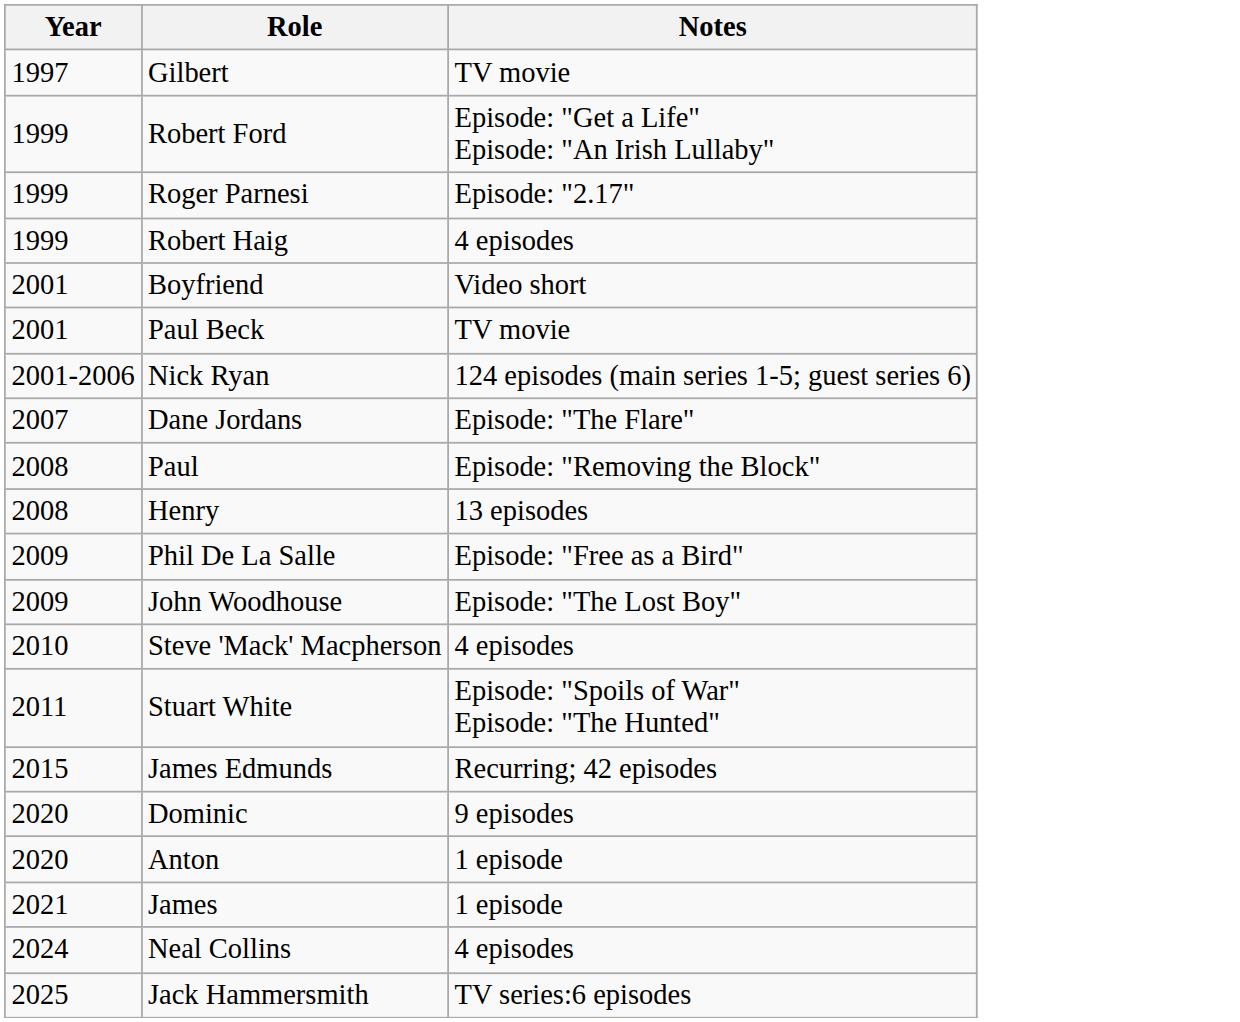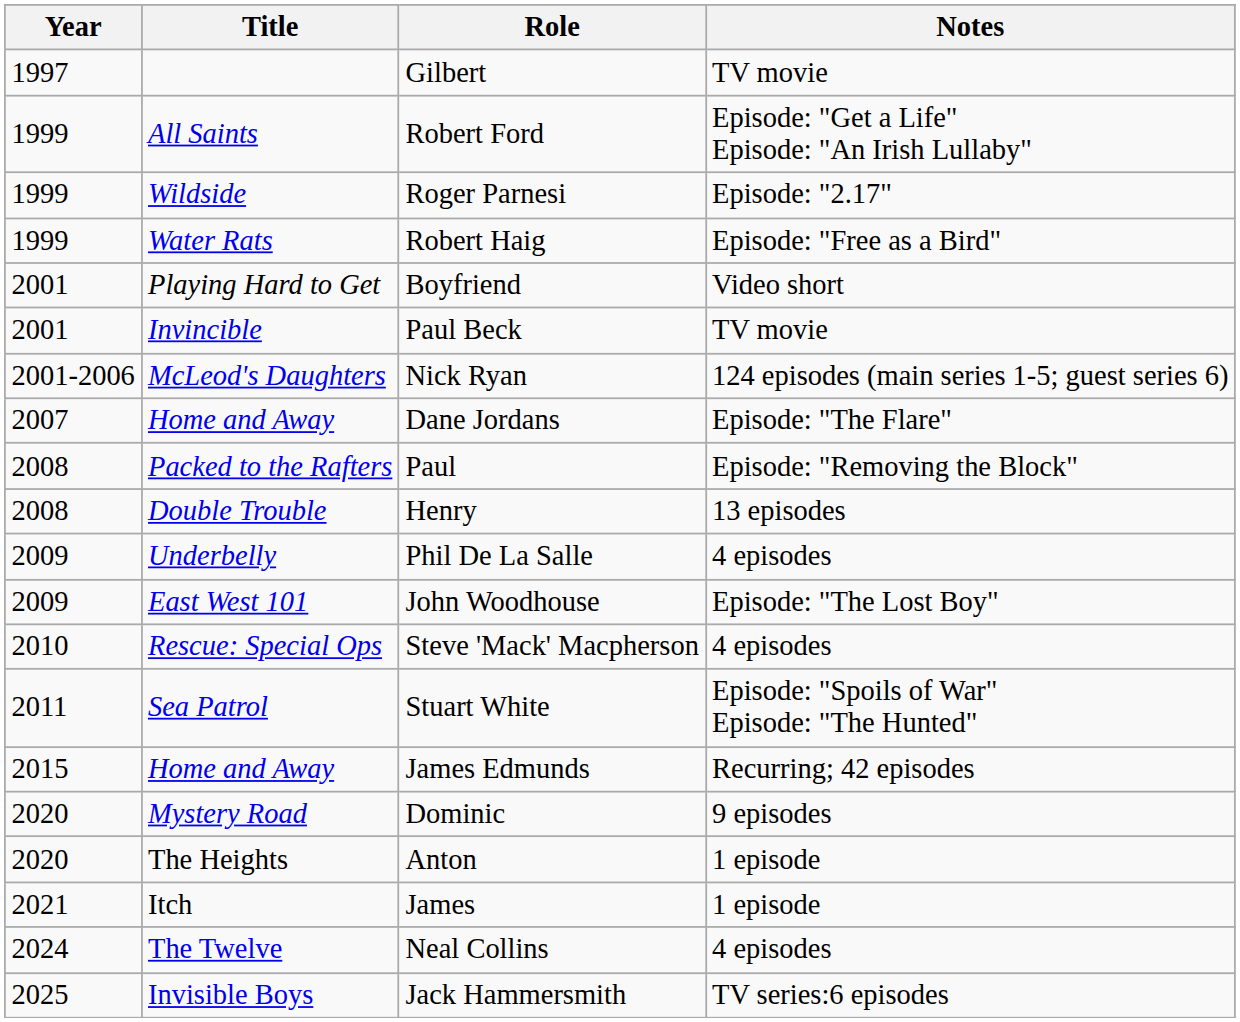+ column: Title | All Saints | Wildside | Water Rats | Playing Hard to Get | Invincible | McLeod's Daughters | Home and Away | Packed to the Rafters | Double Trouble | Underbelly | East West 101 | Rescue: Special Ops | Sea Patrol | Home and Away | Mystery Road | The Heights | Itch | The Twelve | Invisible Boys
Robert Haig | Notes: 4 episodes -> Episode: "Free as a Bird"
Phil De La Salle | Notes: Episode: "Free as a Bird" -> 4 episodes
